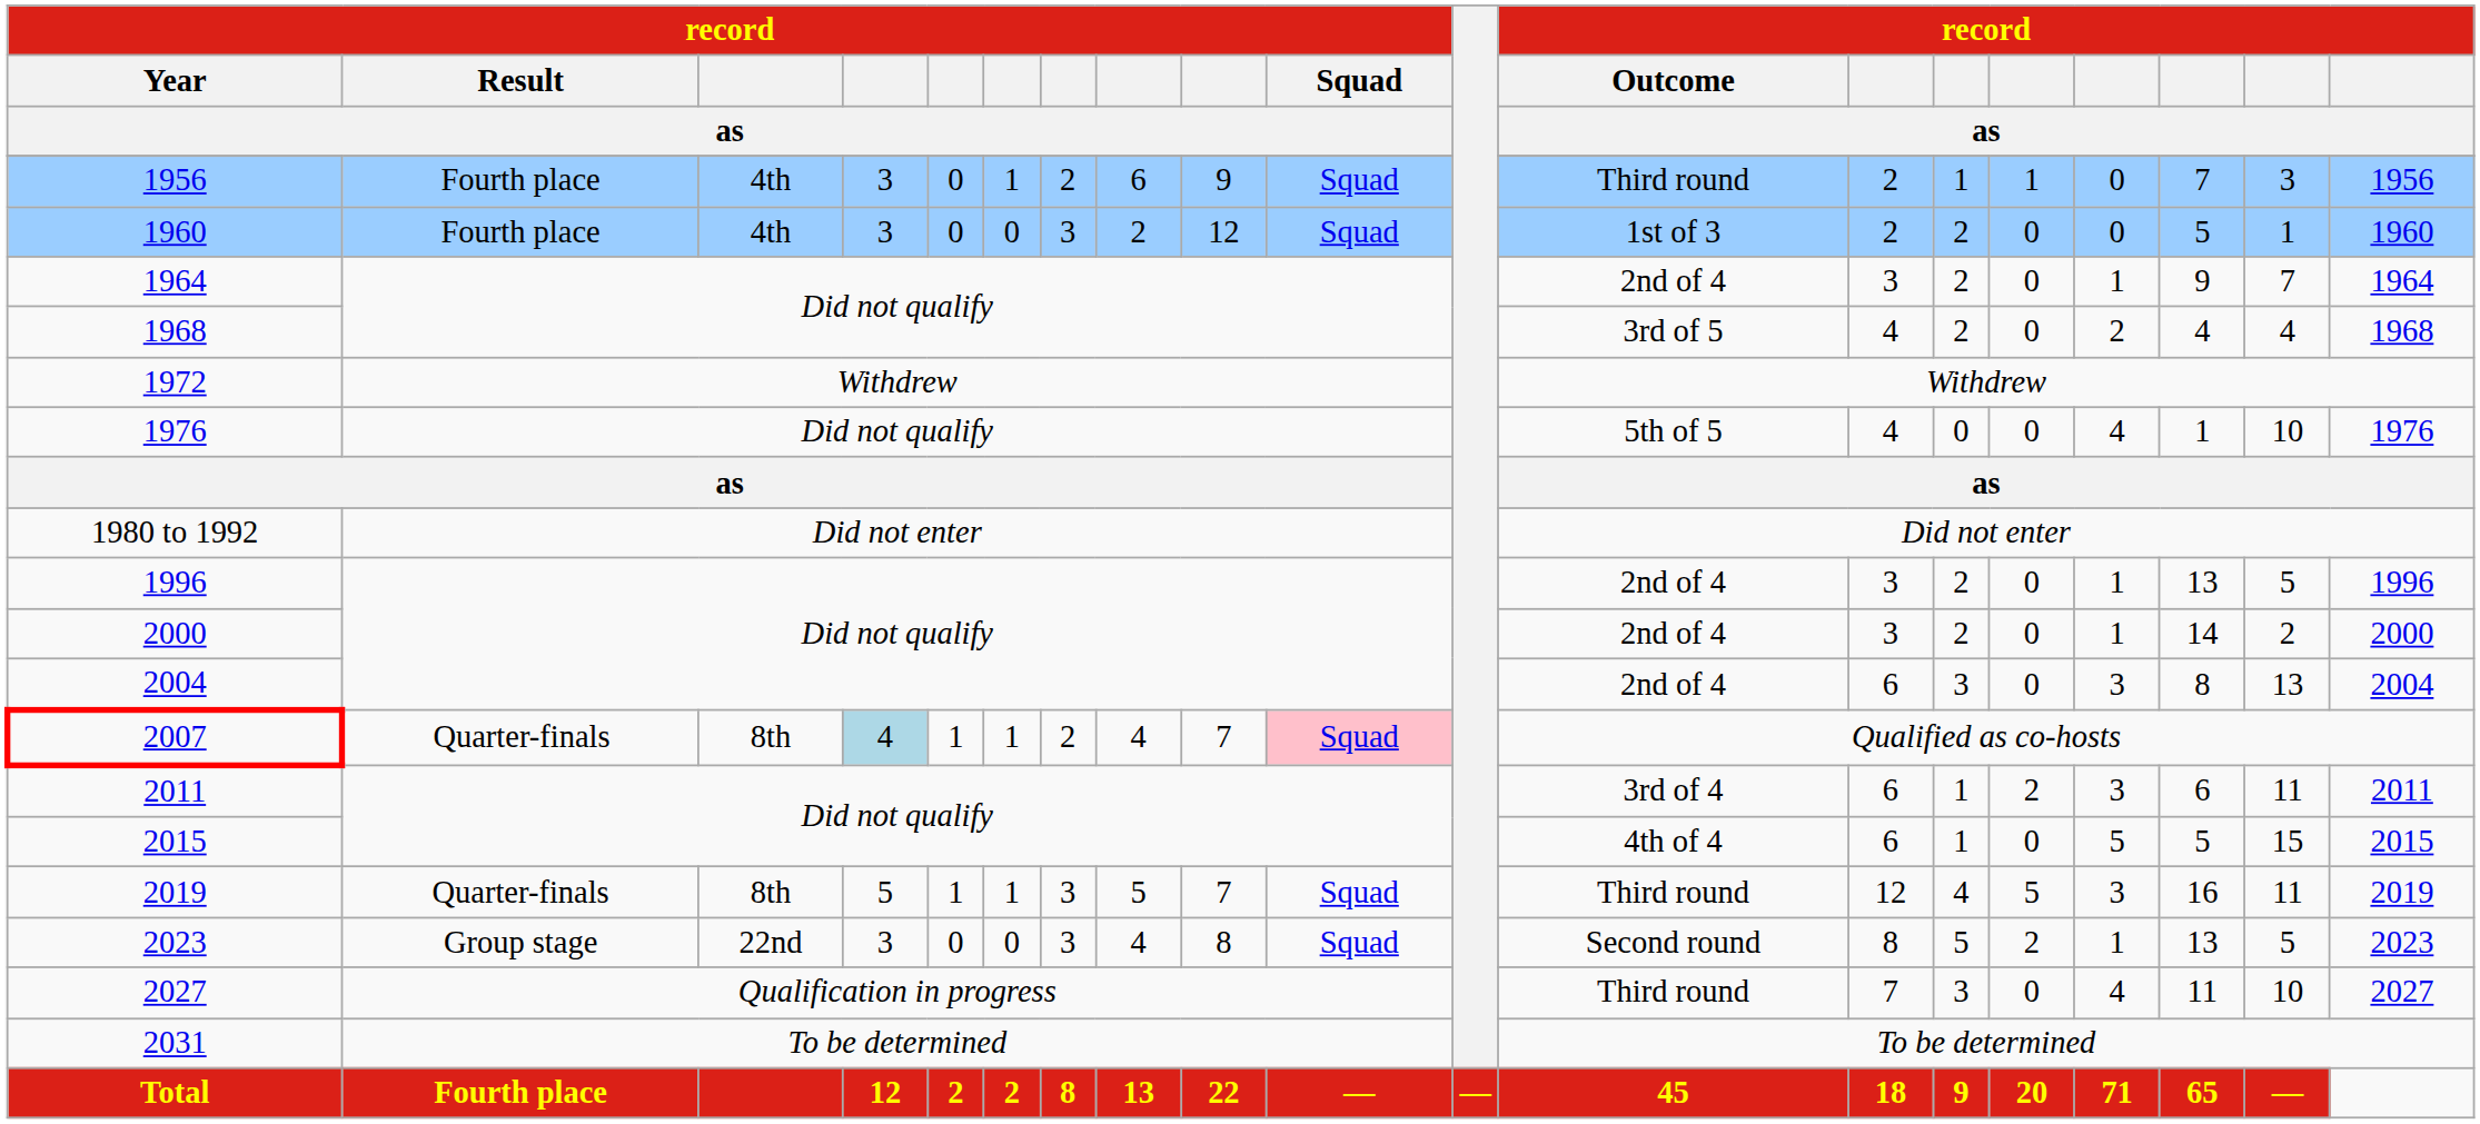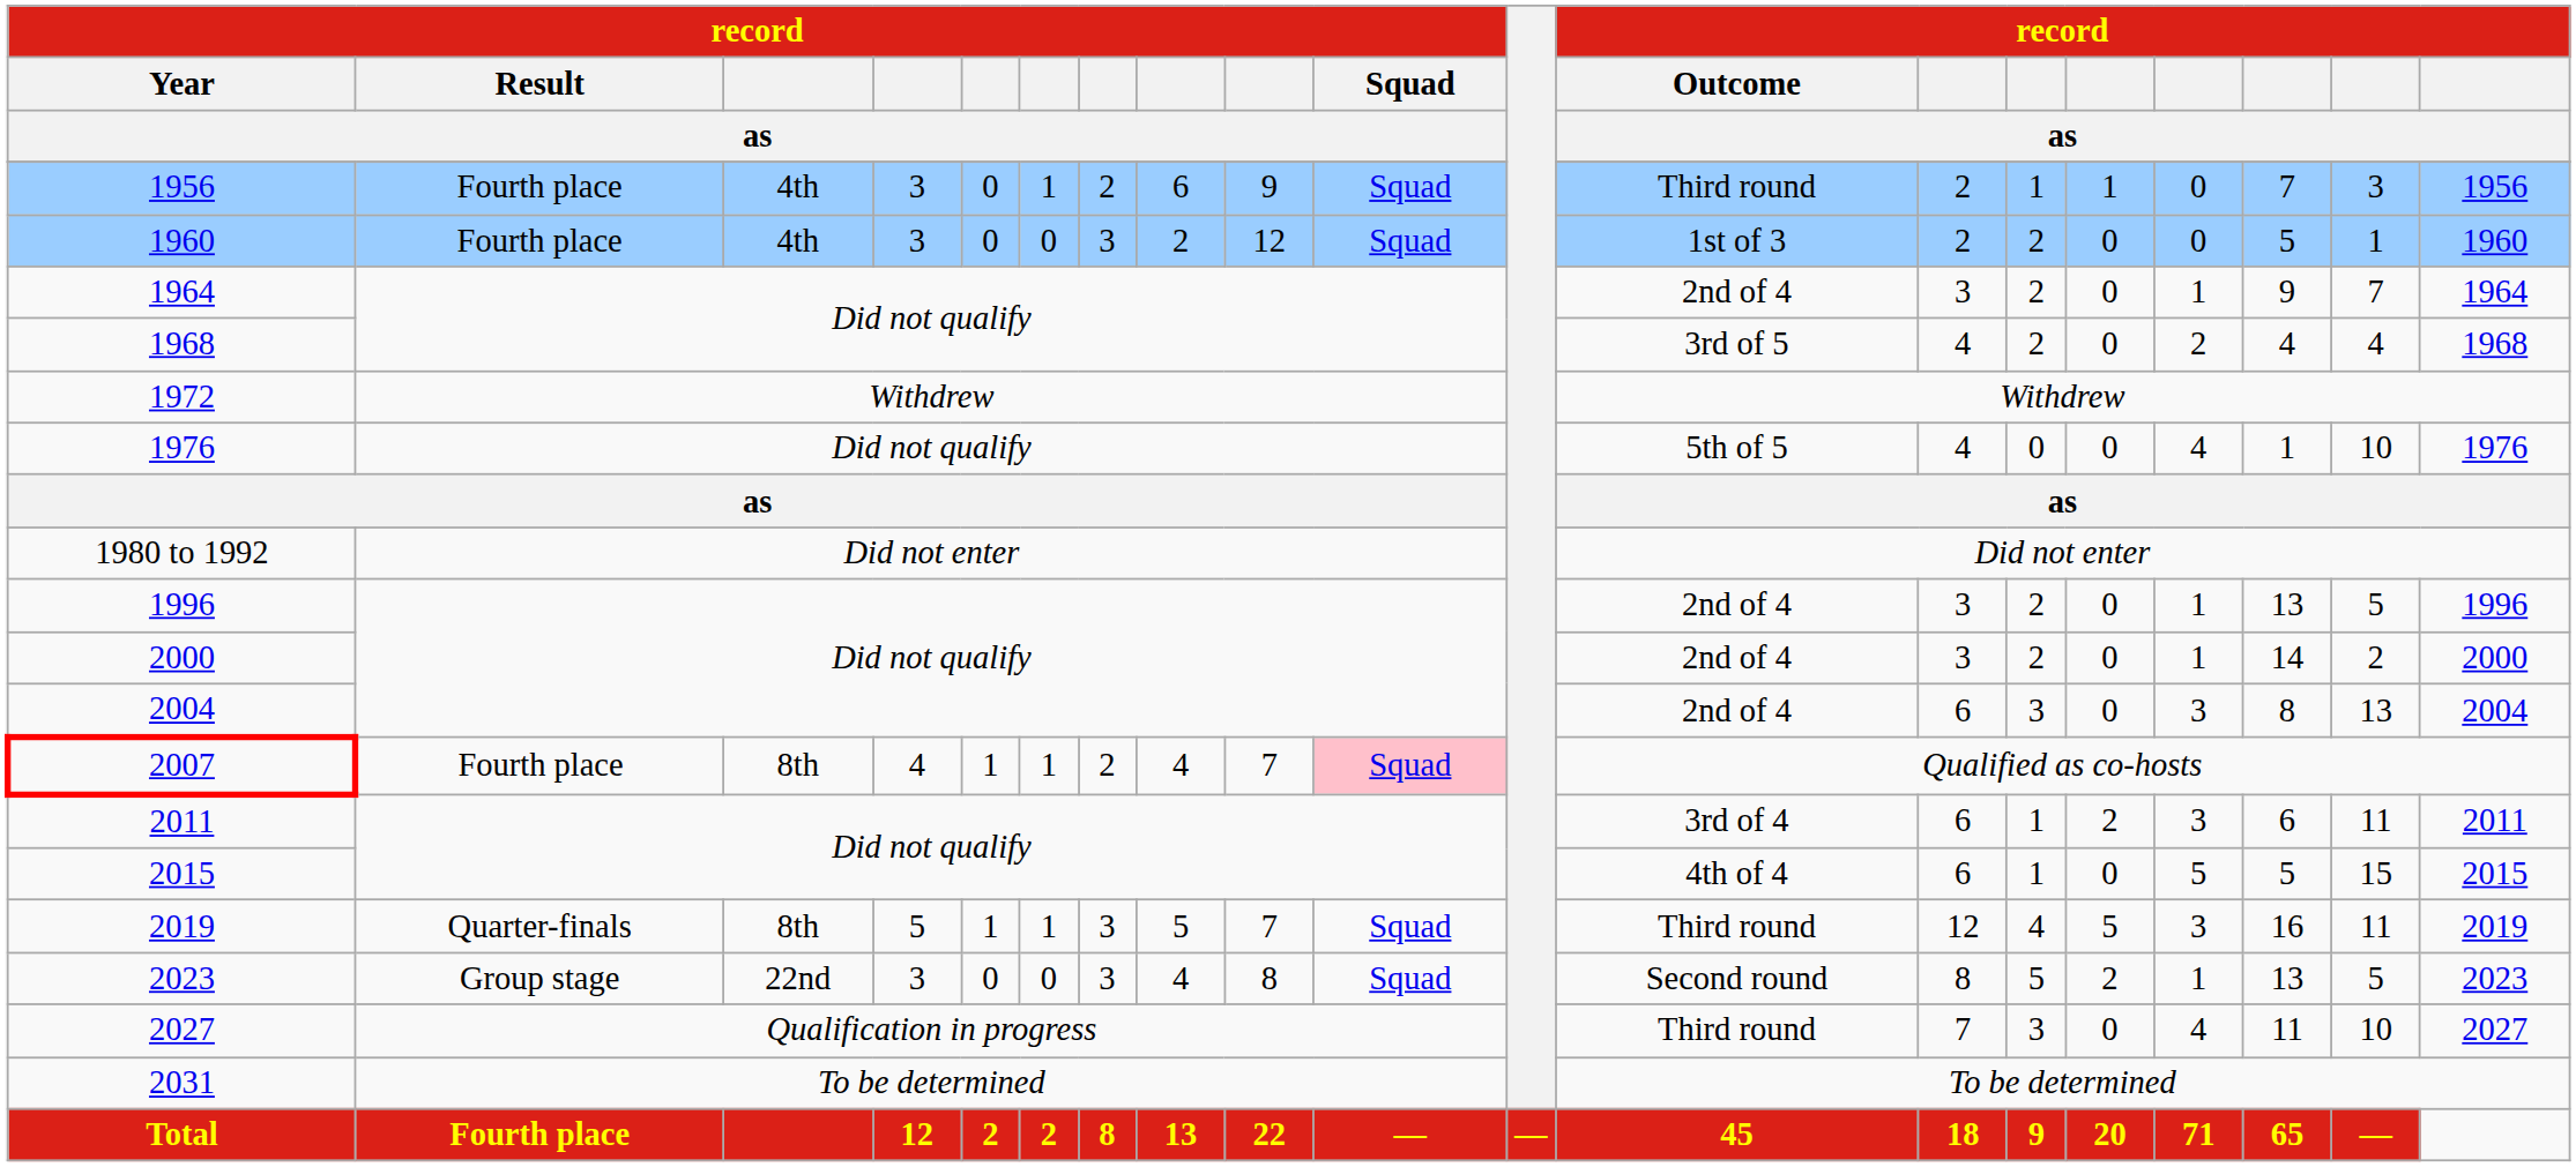2007 | record / Result / as: Quarter-finals -> Fourth place
2007 | column 4: lightblue background -> no background
